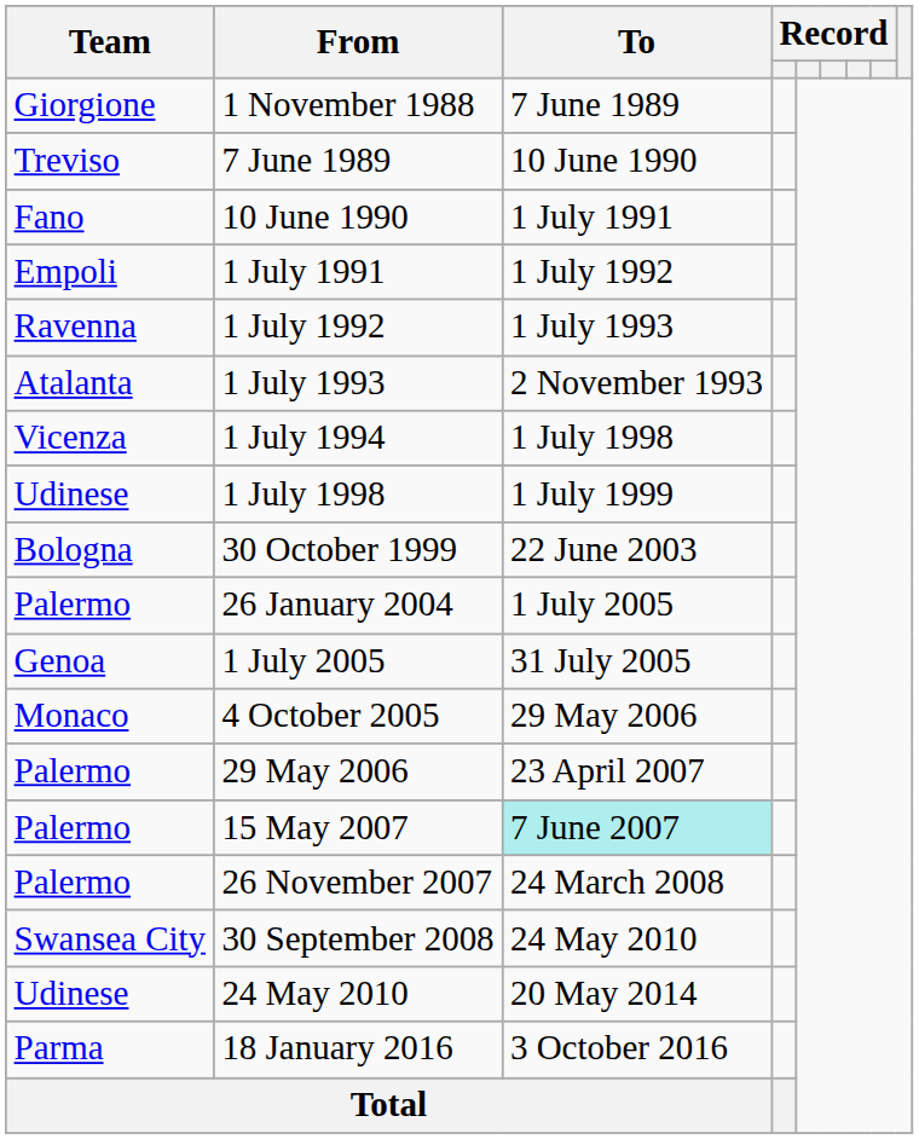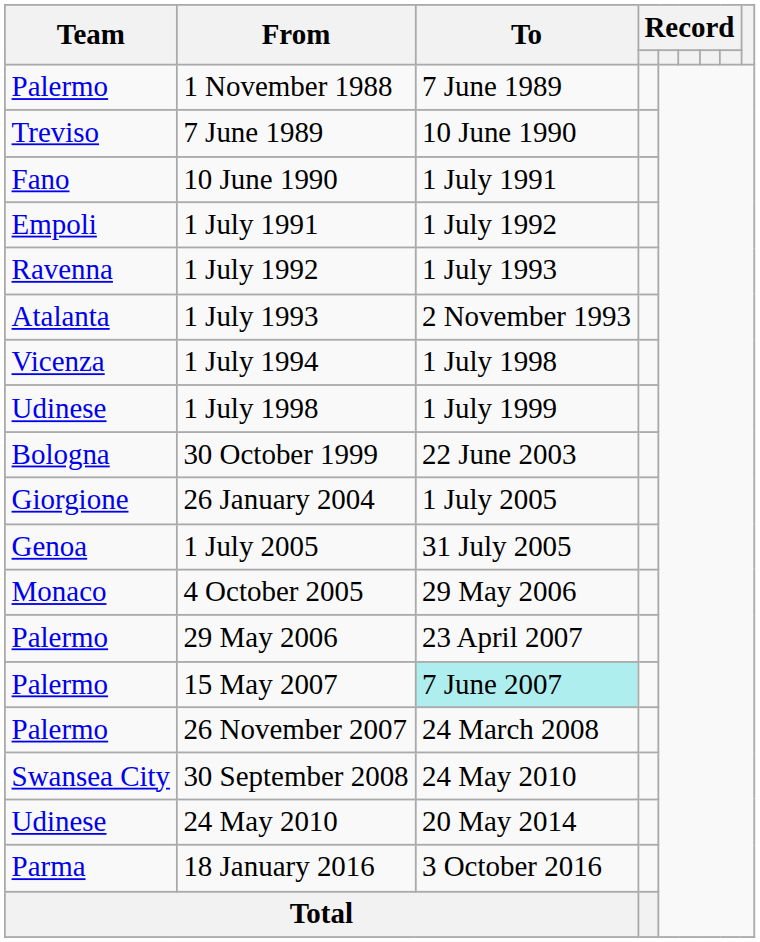1 November 1988 | Team: Giorgione -> Palermo
26 January 2004 | Team: Palermo -> Giorgione
